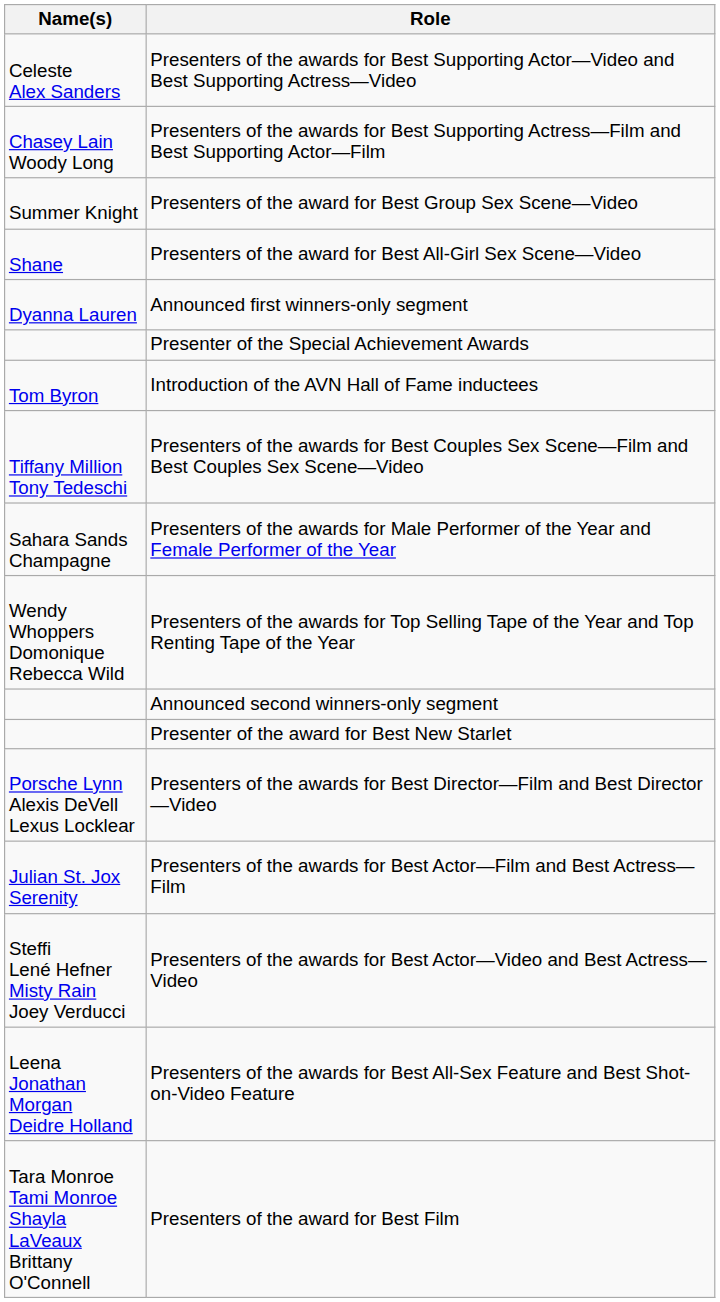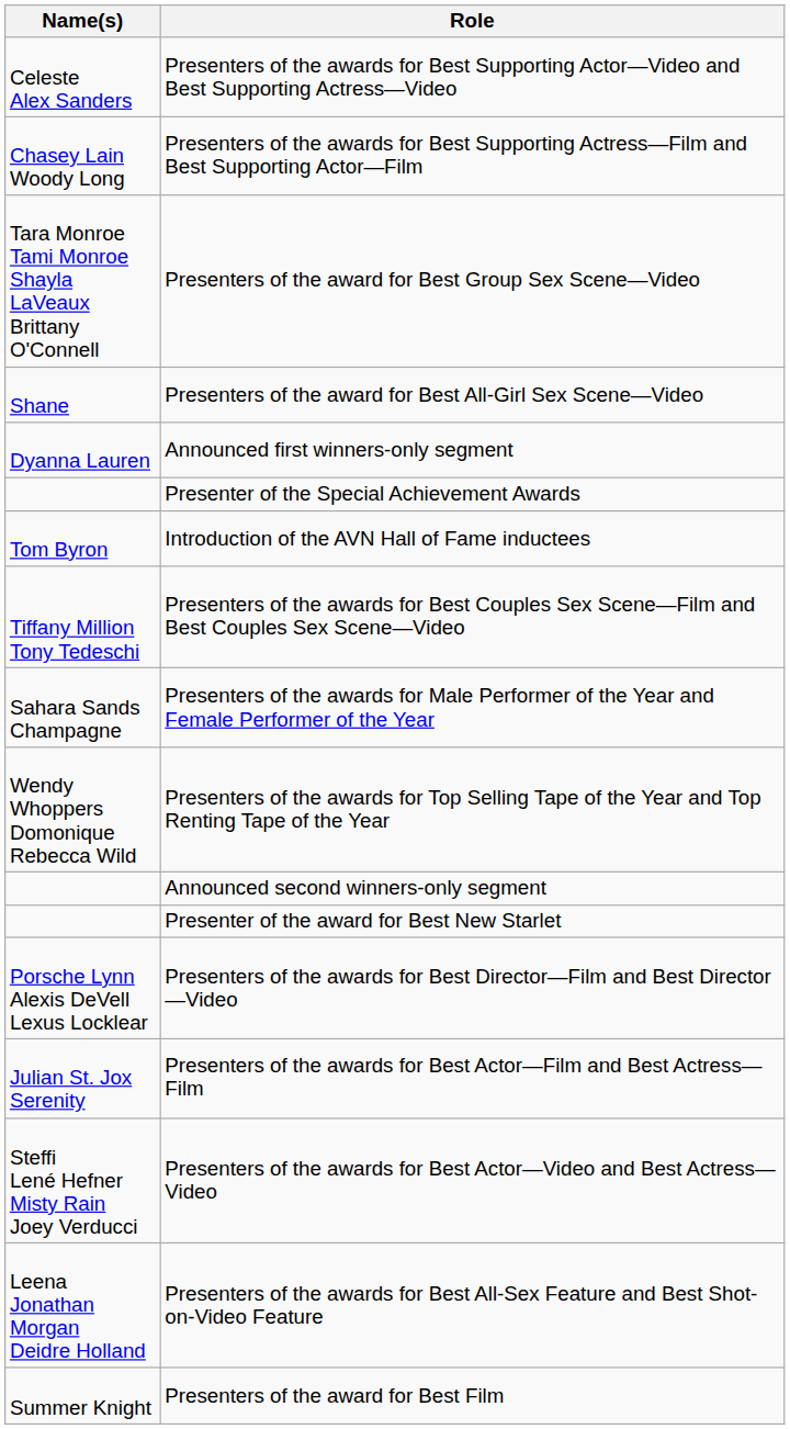Presenters of the award for Best Group Sex Scene—Video | Name(s): Summer Knight -> Tara Monroe Tami Monroe Shayla LaVeaux Brittany O'Connell
Presenters of the award for Best Film | Name(s): Tara Monroe Tami Monroe Shayla LaVeaux Brittany O'Connell -> Summer Knight
